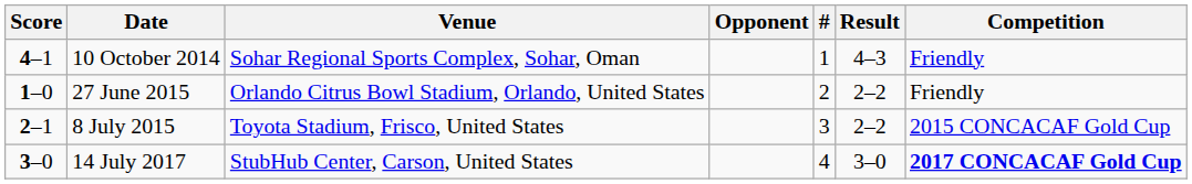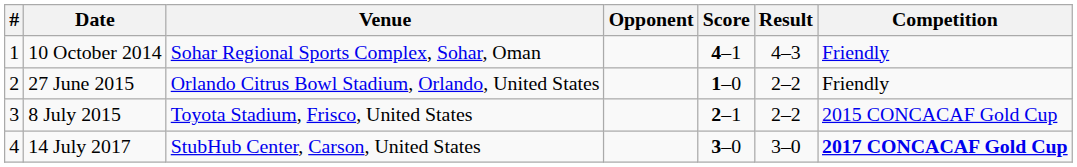columns swapped: # <-> Score
